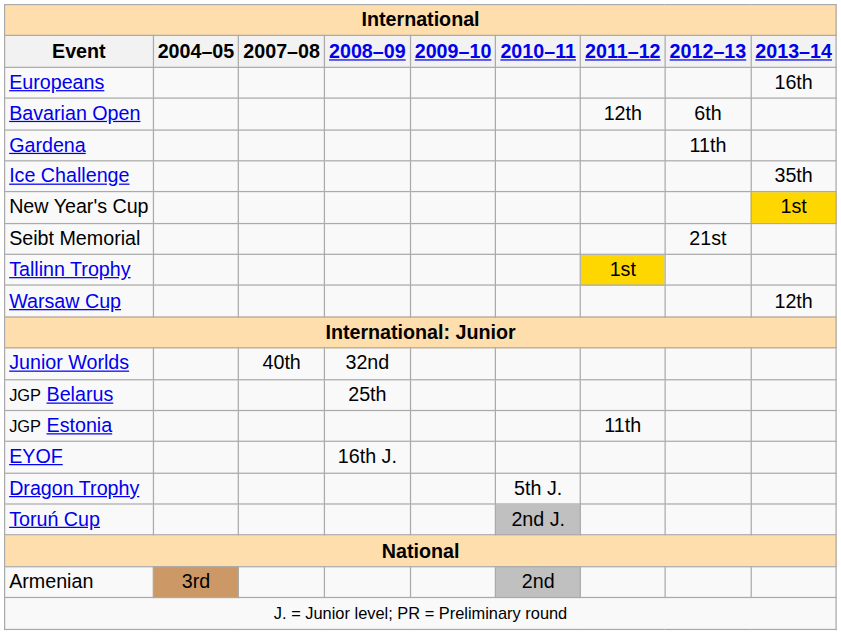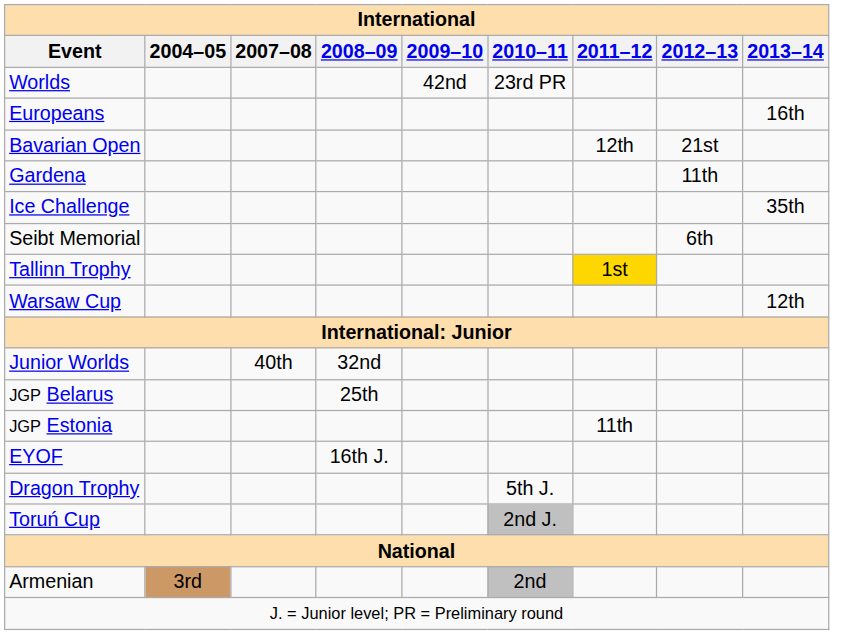+ row: Worlds | 42nd | 23rd PR
Bavarian Open | 2012–13: 6th -> 21st
- row: New Year's Cup | 1st
Seibt Memorial | 2012–13: 21st -> 6th
